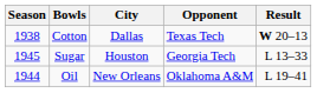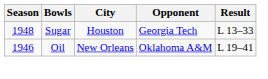- row: 1938 | Cotton | Dallas | Texas Tech | W 20–13
Sugar | Season: 1945 -> 1948
Oil | Season: 1944 -> 1946
